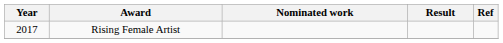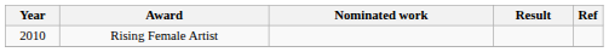Rising Female Artist | Year: 2017 -> 2010
